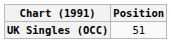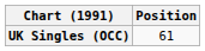UK Singles (OCC) | Position: 51 -> 61
